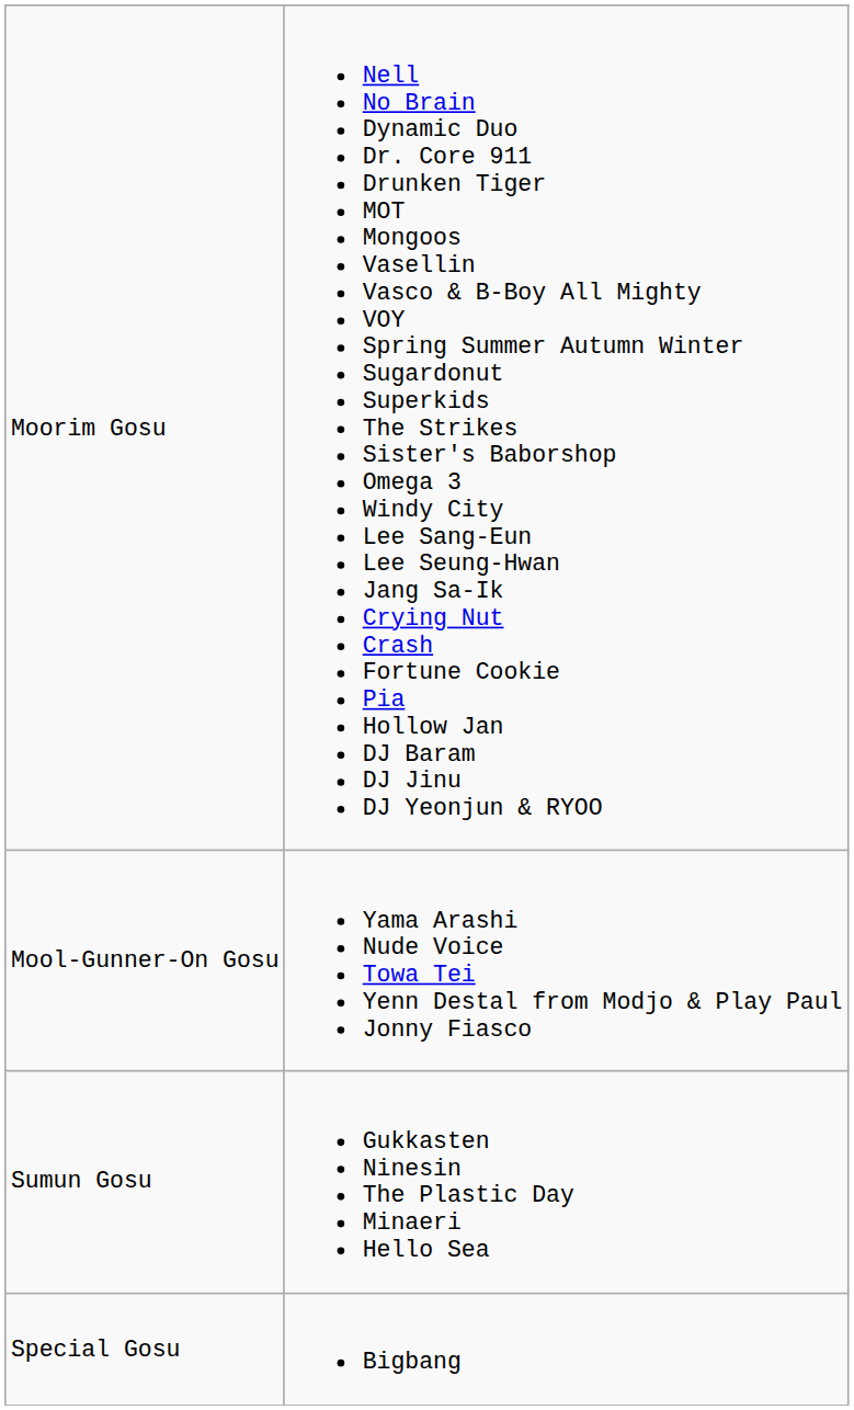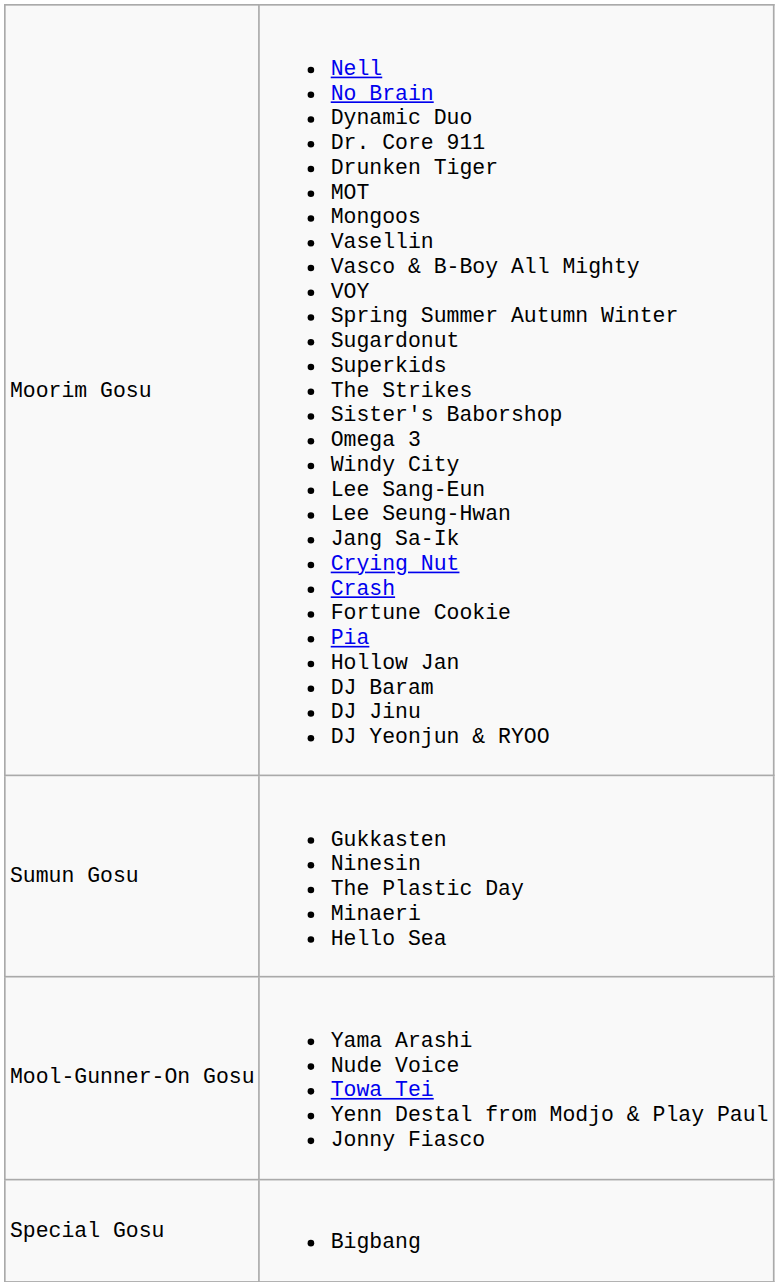rows swapped: Sumun Gosu <-> Mool-Gunner-On Gosu
